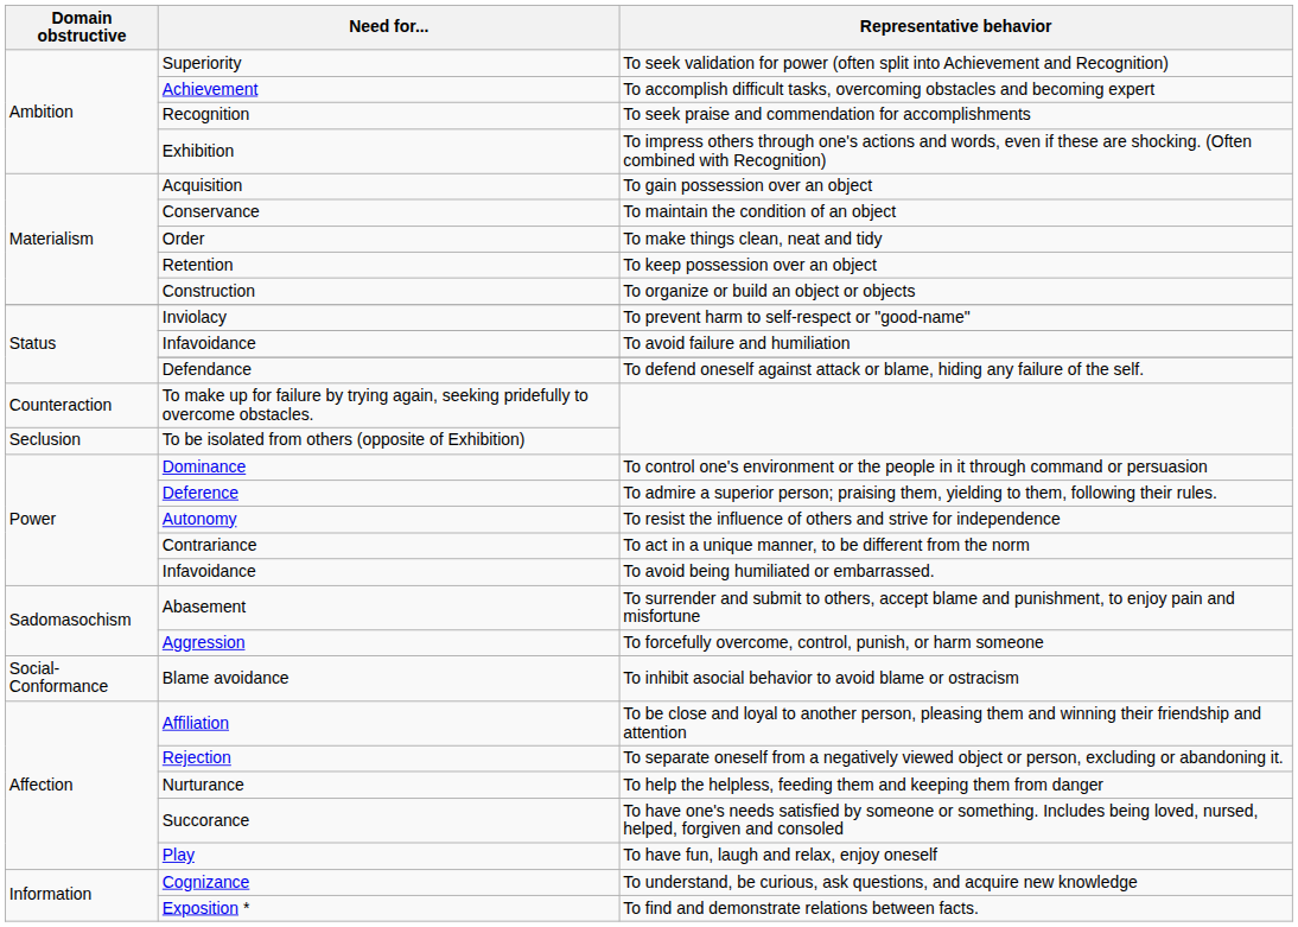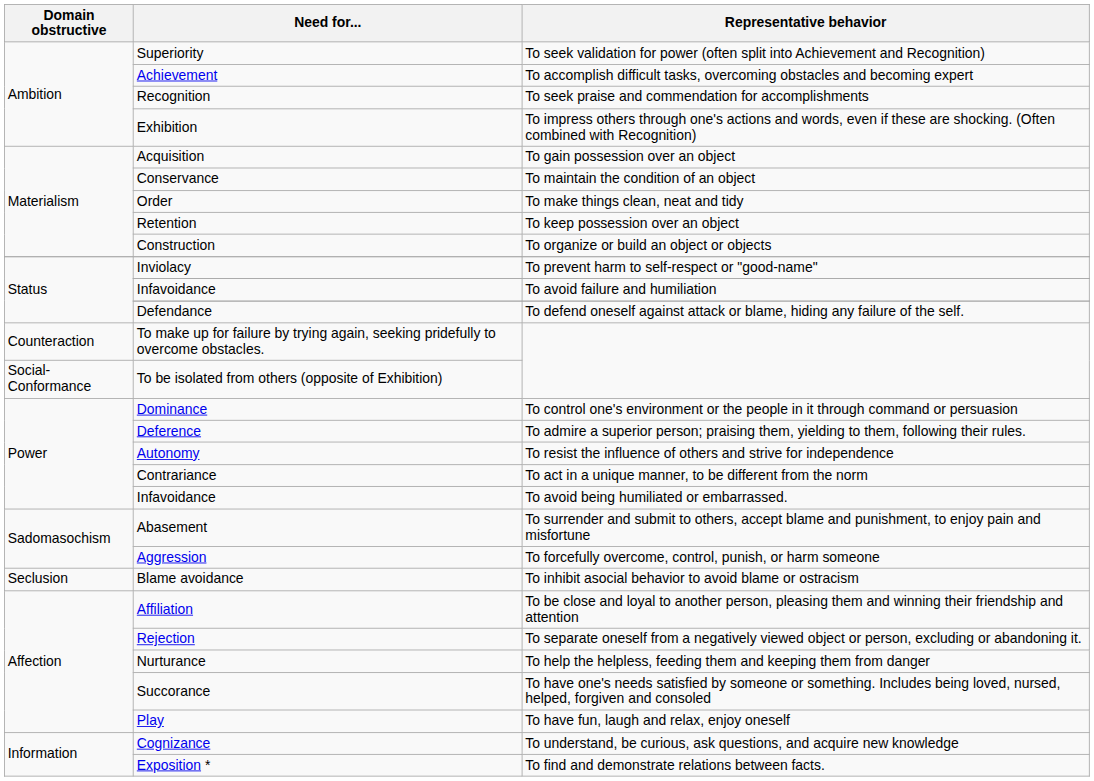To be isolated from others (opposite of Exhibition) | Domain obstructive: Seclusion -> Social-Conformance
Blame avoidance | Domain obstructive: Social-Conformance -> Seclusion
